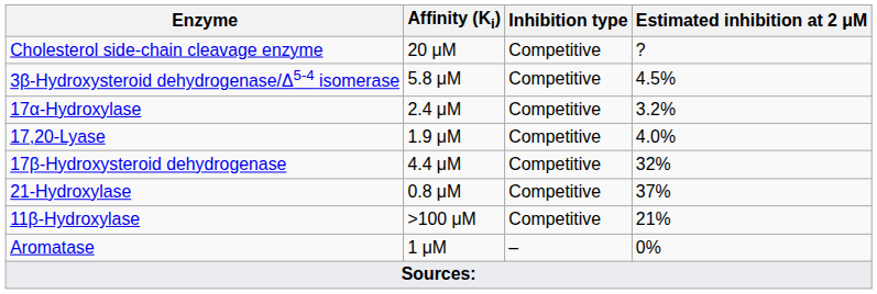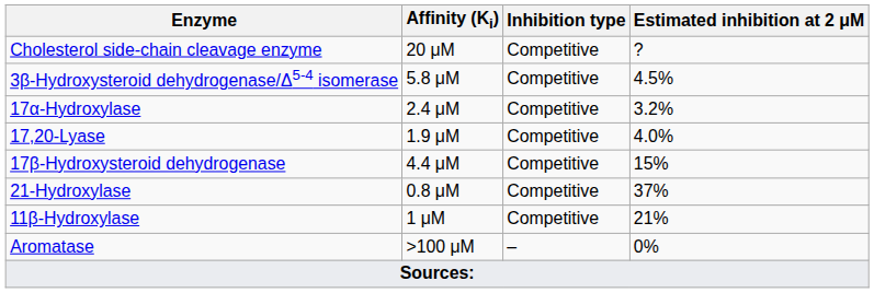17β-Hydroxysteroid dehydrogenase | Estimated inhibition at 2 μM: 32% -> 15%
11β-Hydroxylase | Affinity (Ki): >100 μM -> 1 μM
Aromatase | Affinity (Ki): 1 μM -> >100 μM
